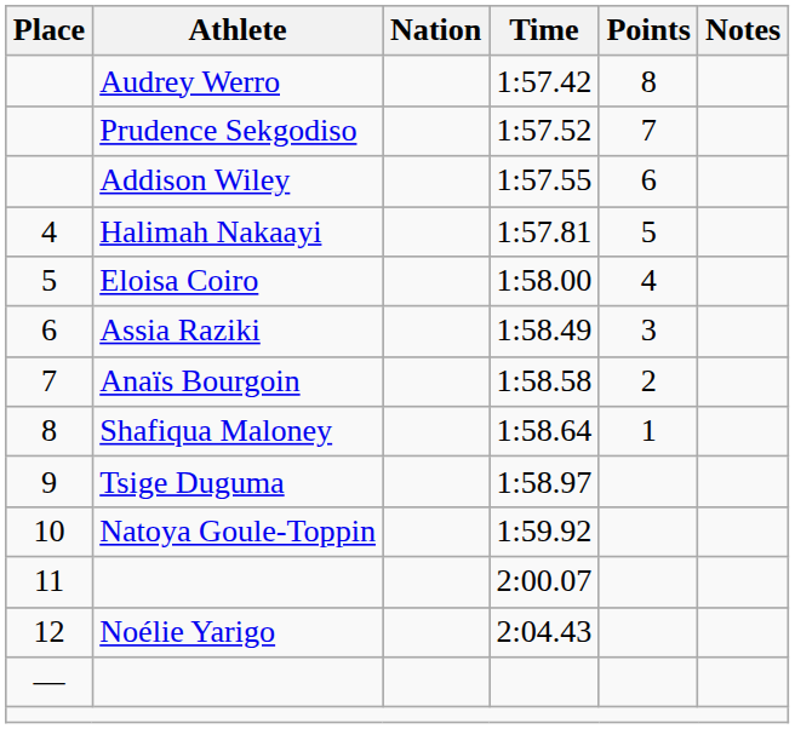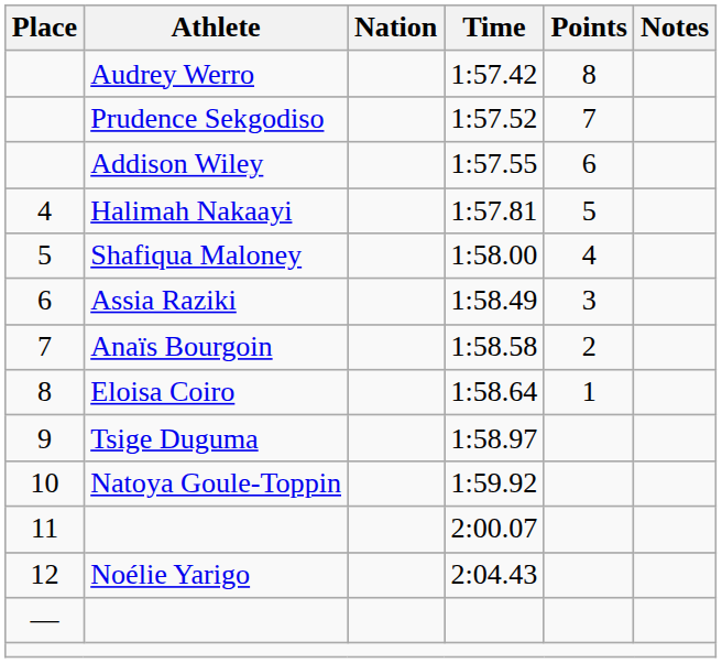1:58.00 | Athlete: Eloisa Coiro -> Shafiqua Maloney
1:58.64 | Athlete: Shafiqua Maloney -> Eloisa Coiro
